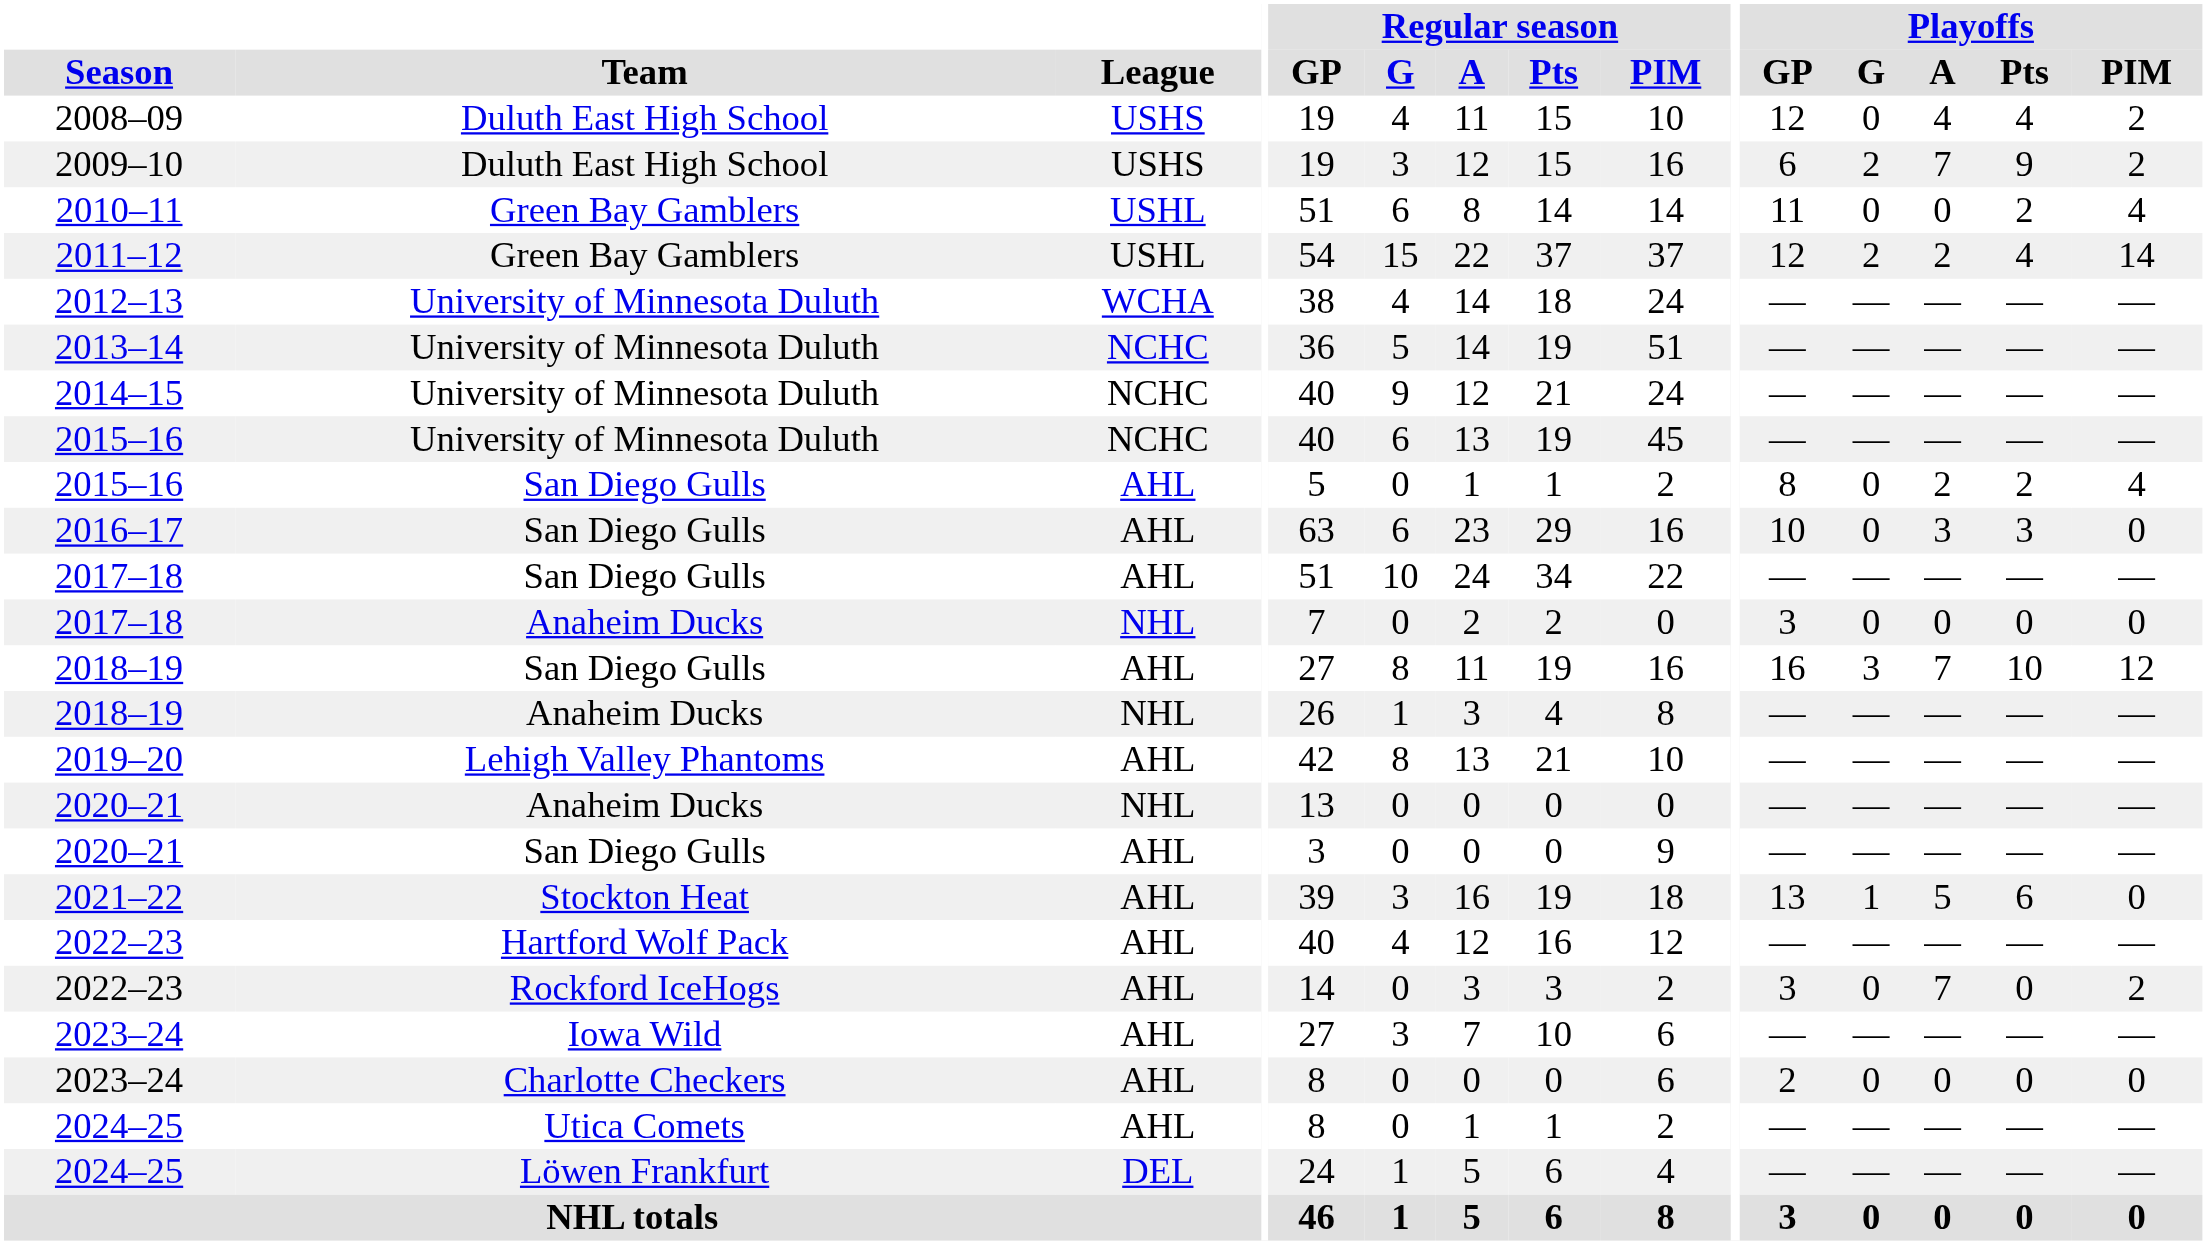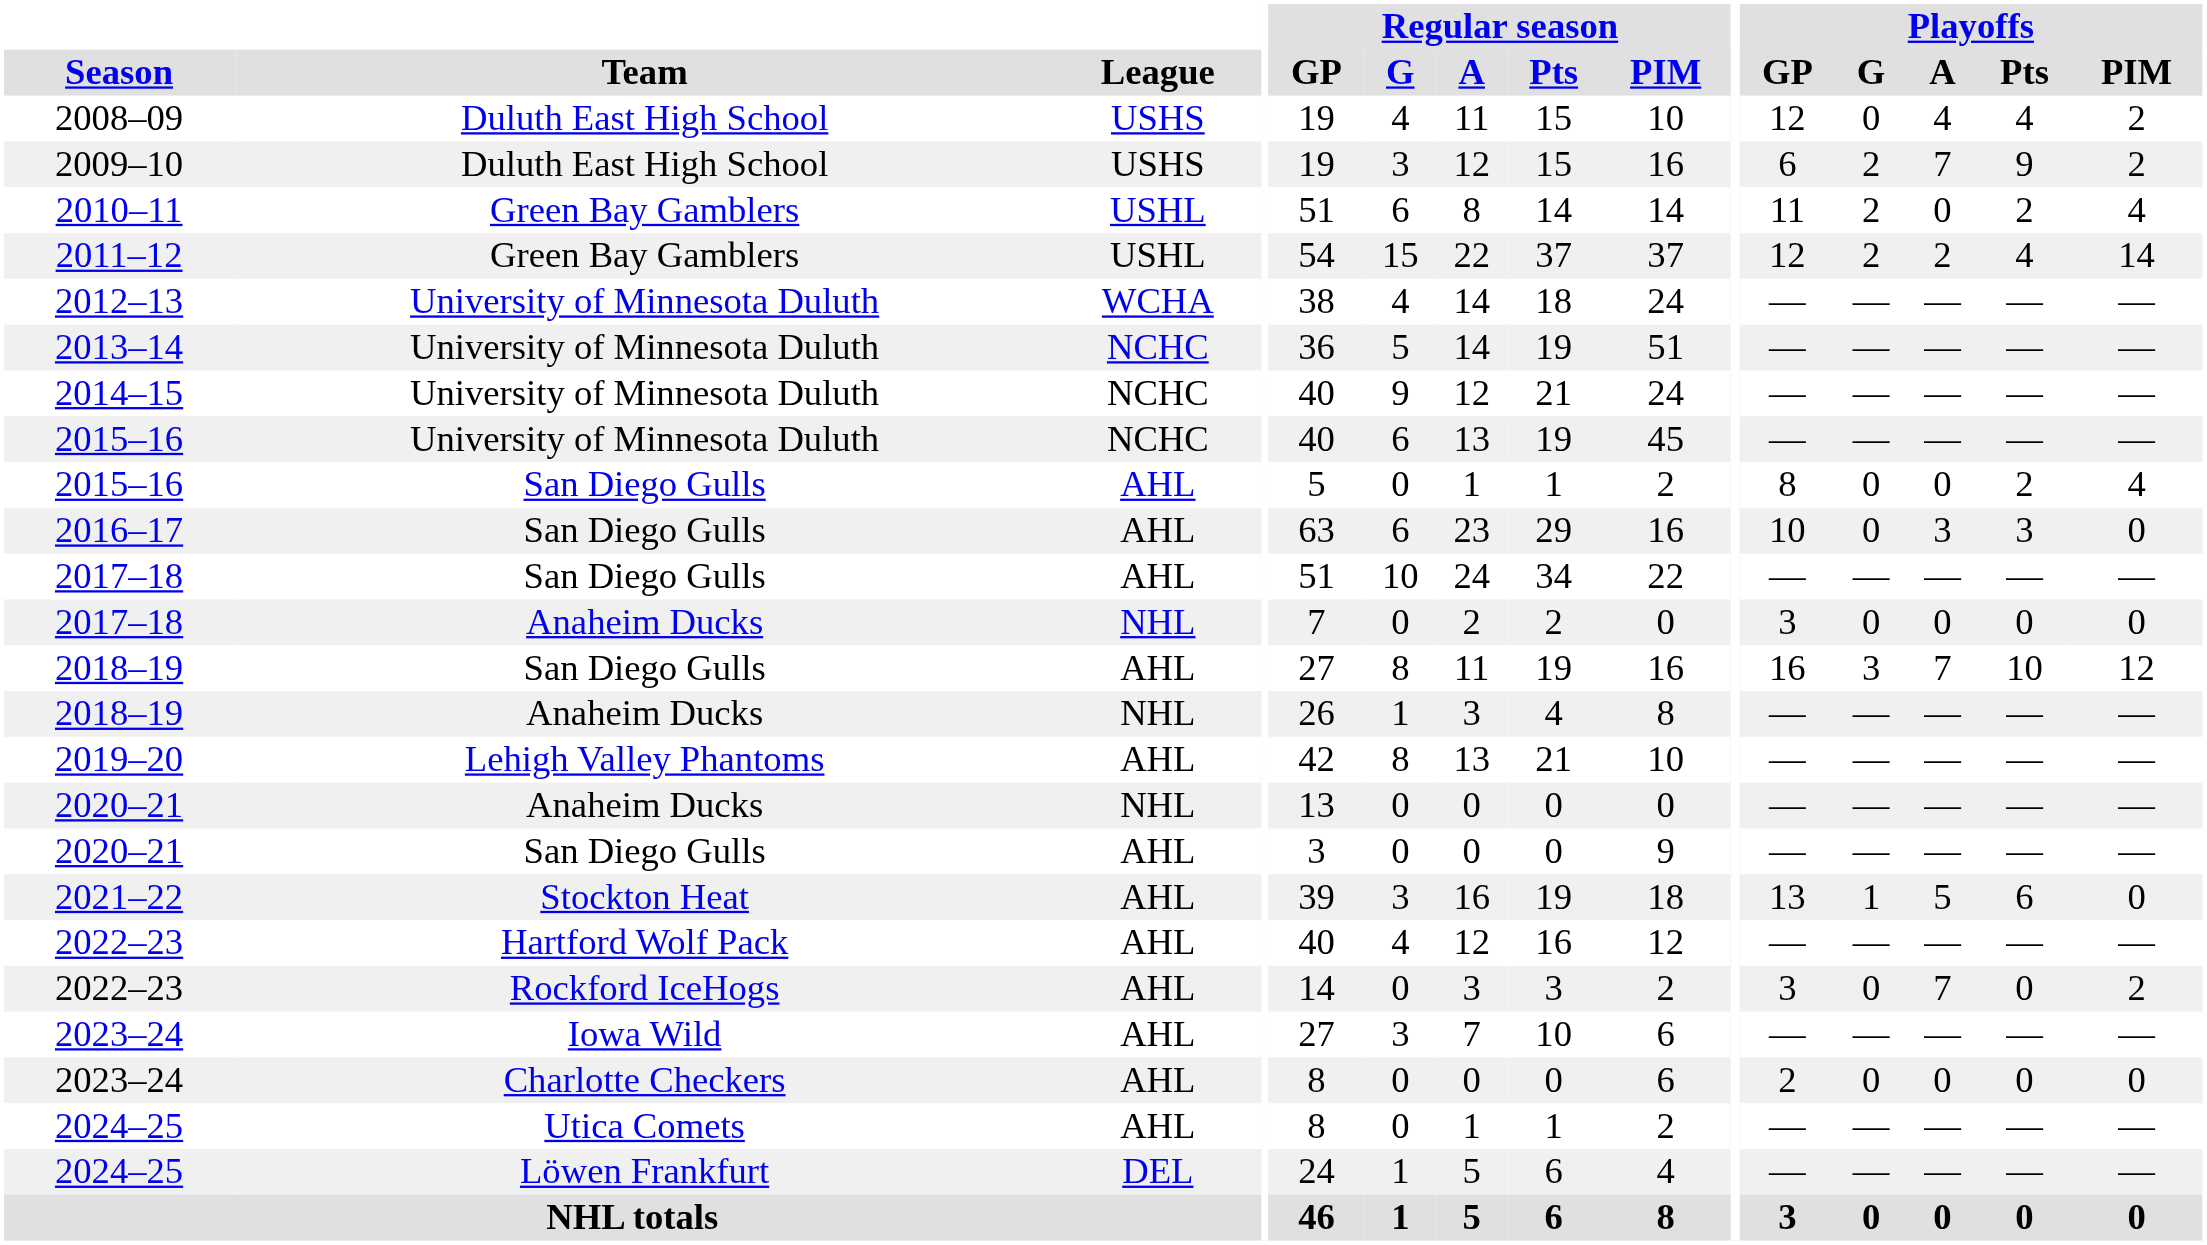2010–11 | Playoffs / G: 0 -> 2
2015–16 / San Diego Gulls | Playoffs / A: 2 -> 0
